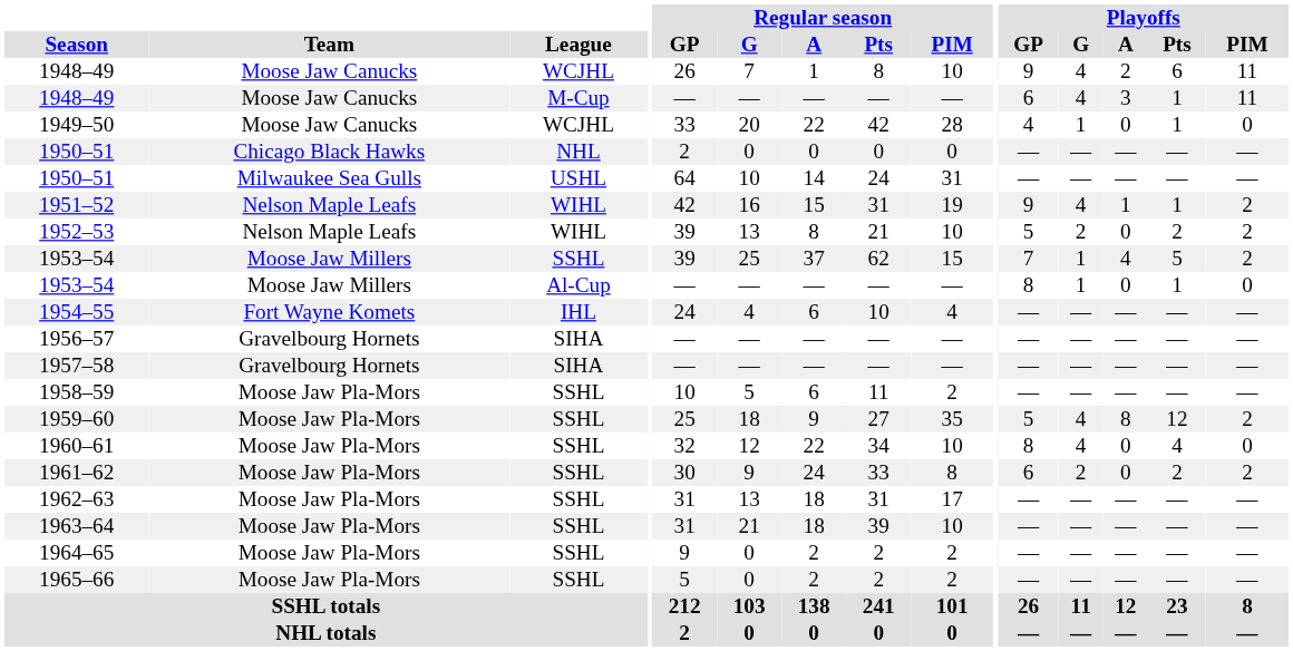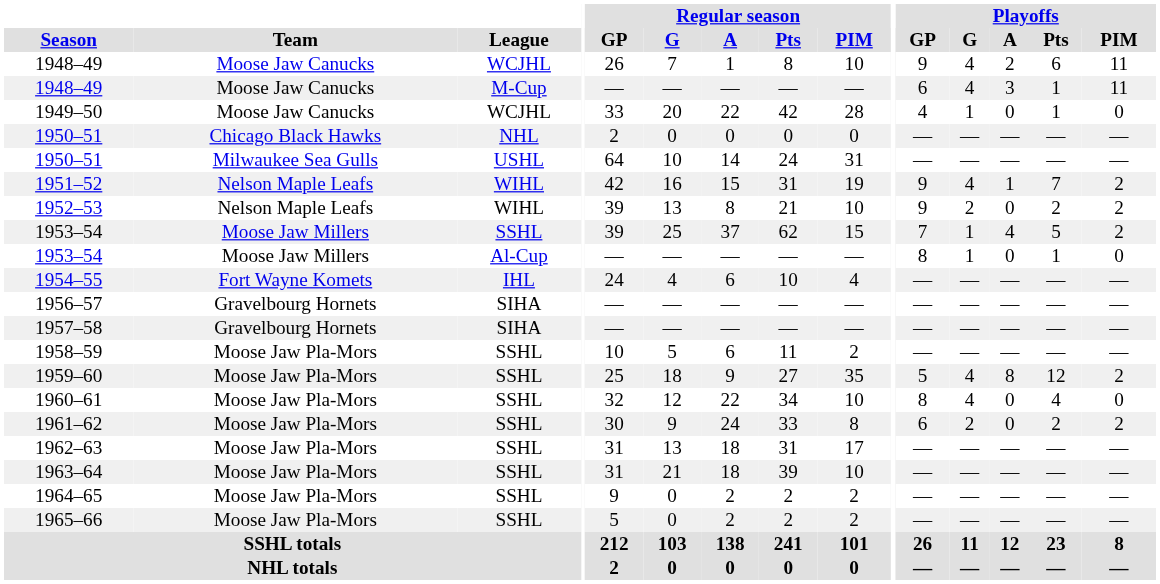1951–52 | Playoffs / Pts: 1 -> 7
1952–53 | Playoffs / GP: 5 -> 9
